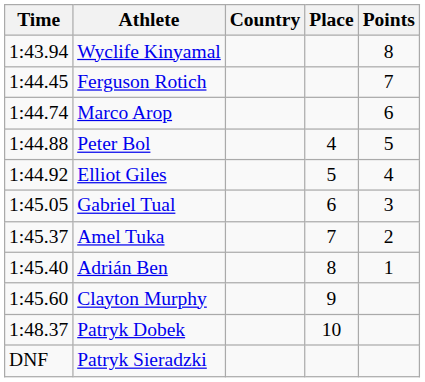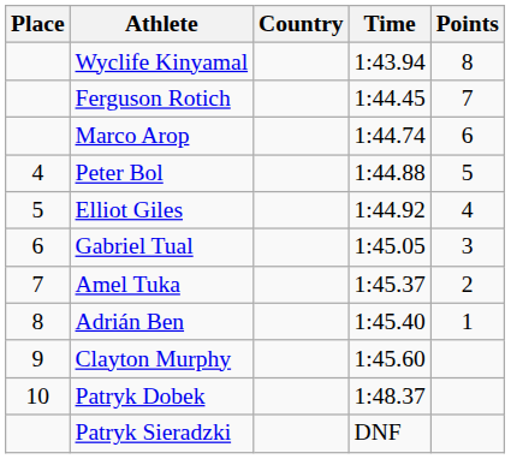columns swapped: Place <-> Time
